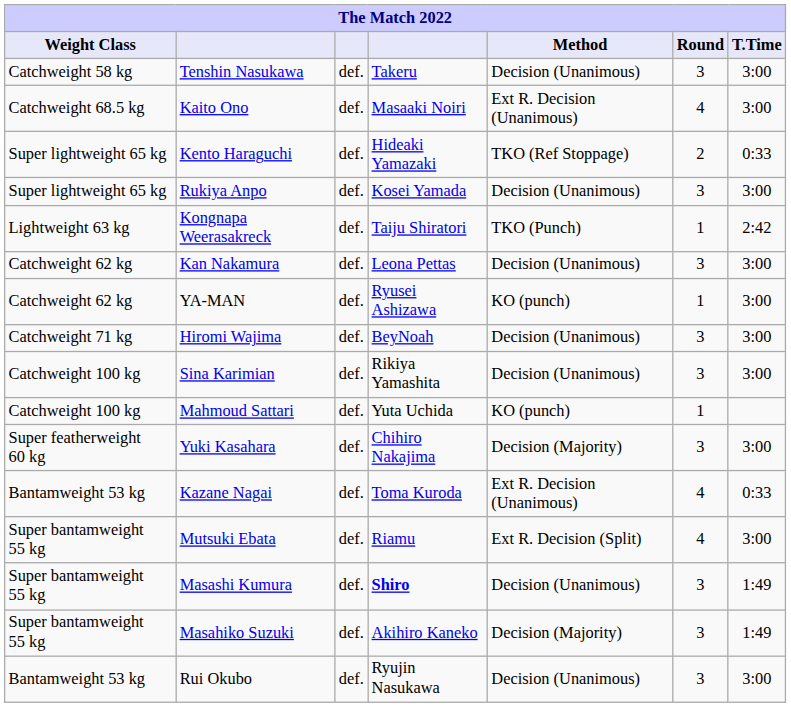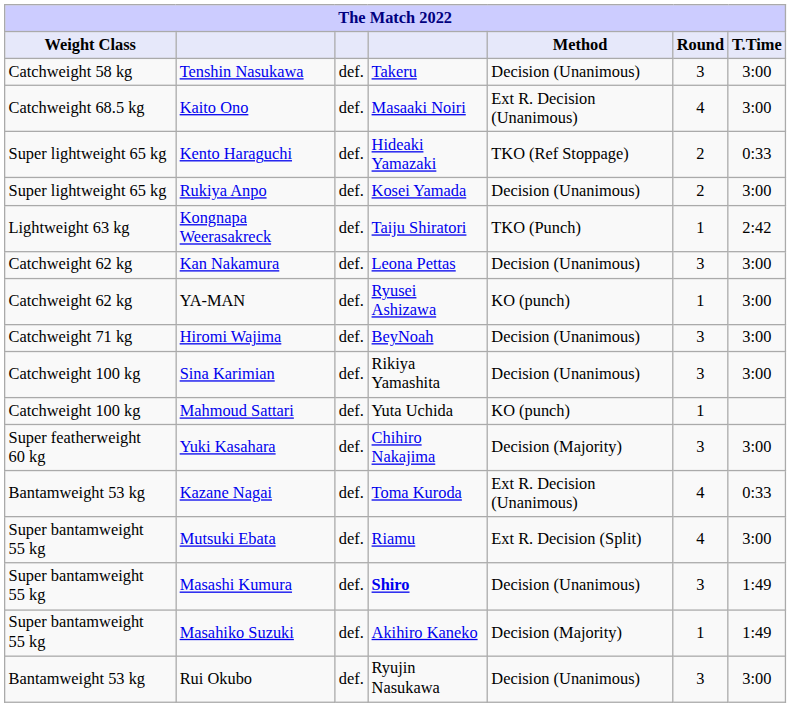Rukiya Anpo | Round: 3 -> 2
Masahiko Suzuki | Round: 3 -> 1
